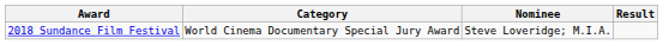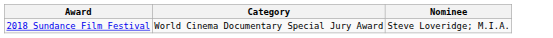- column: Result
